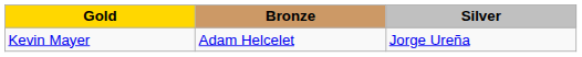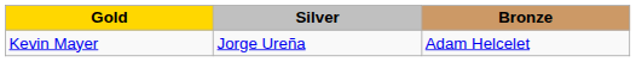columns swapped: Silver <-> Bronze
